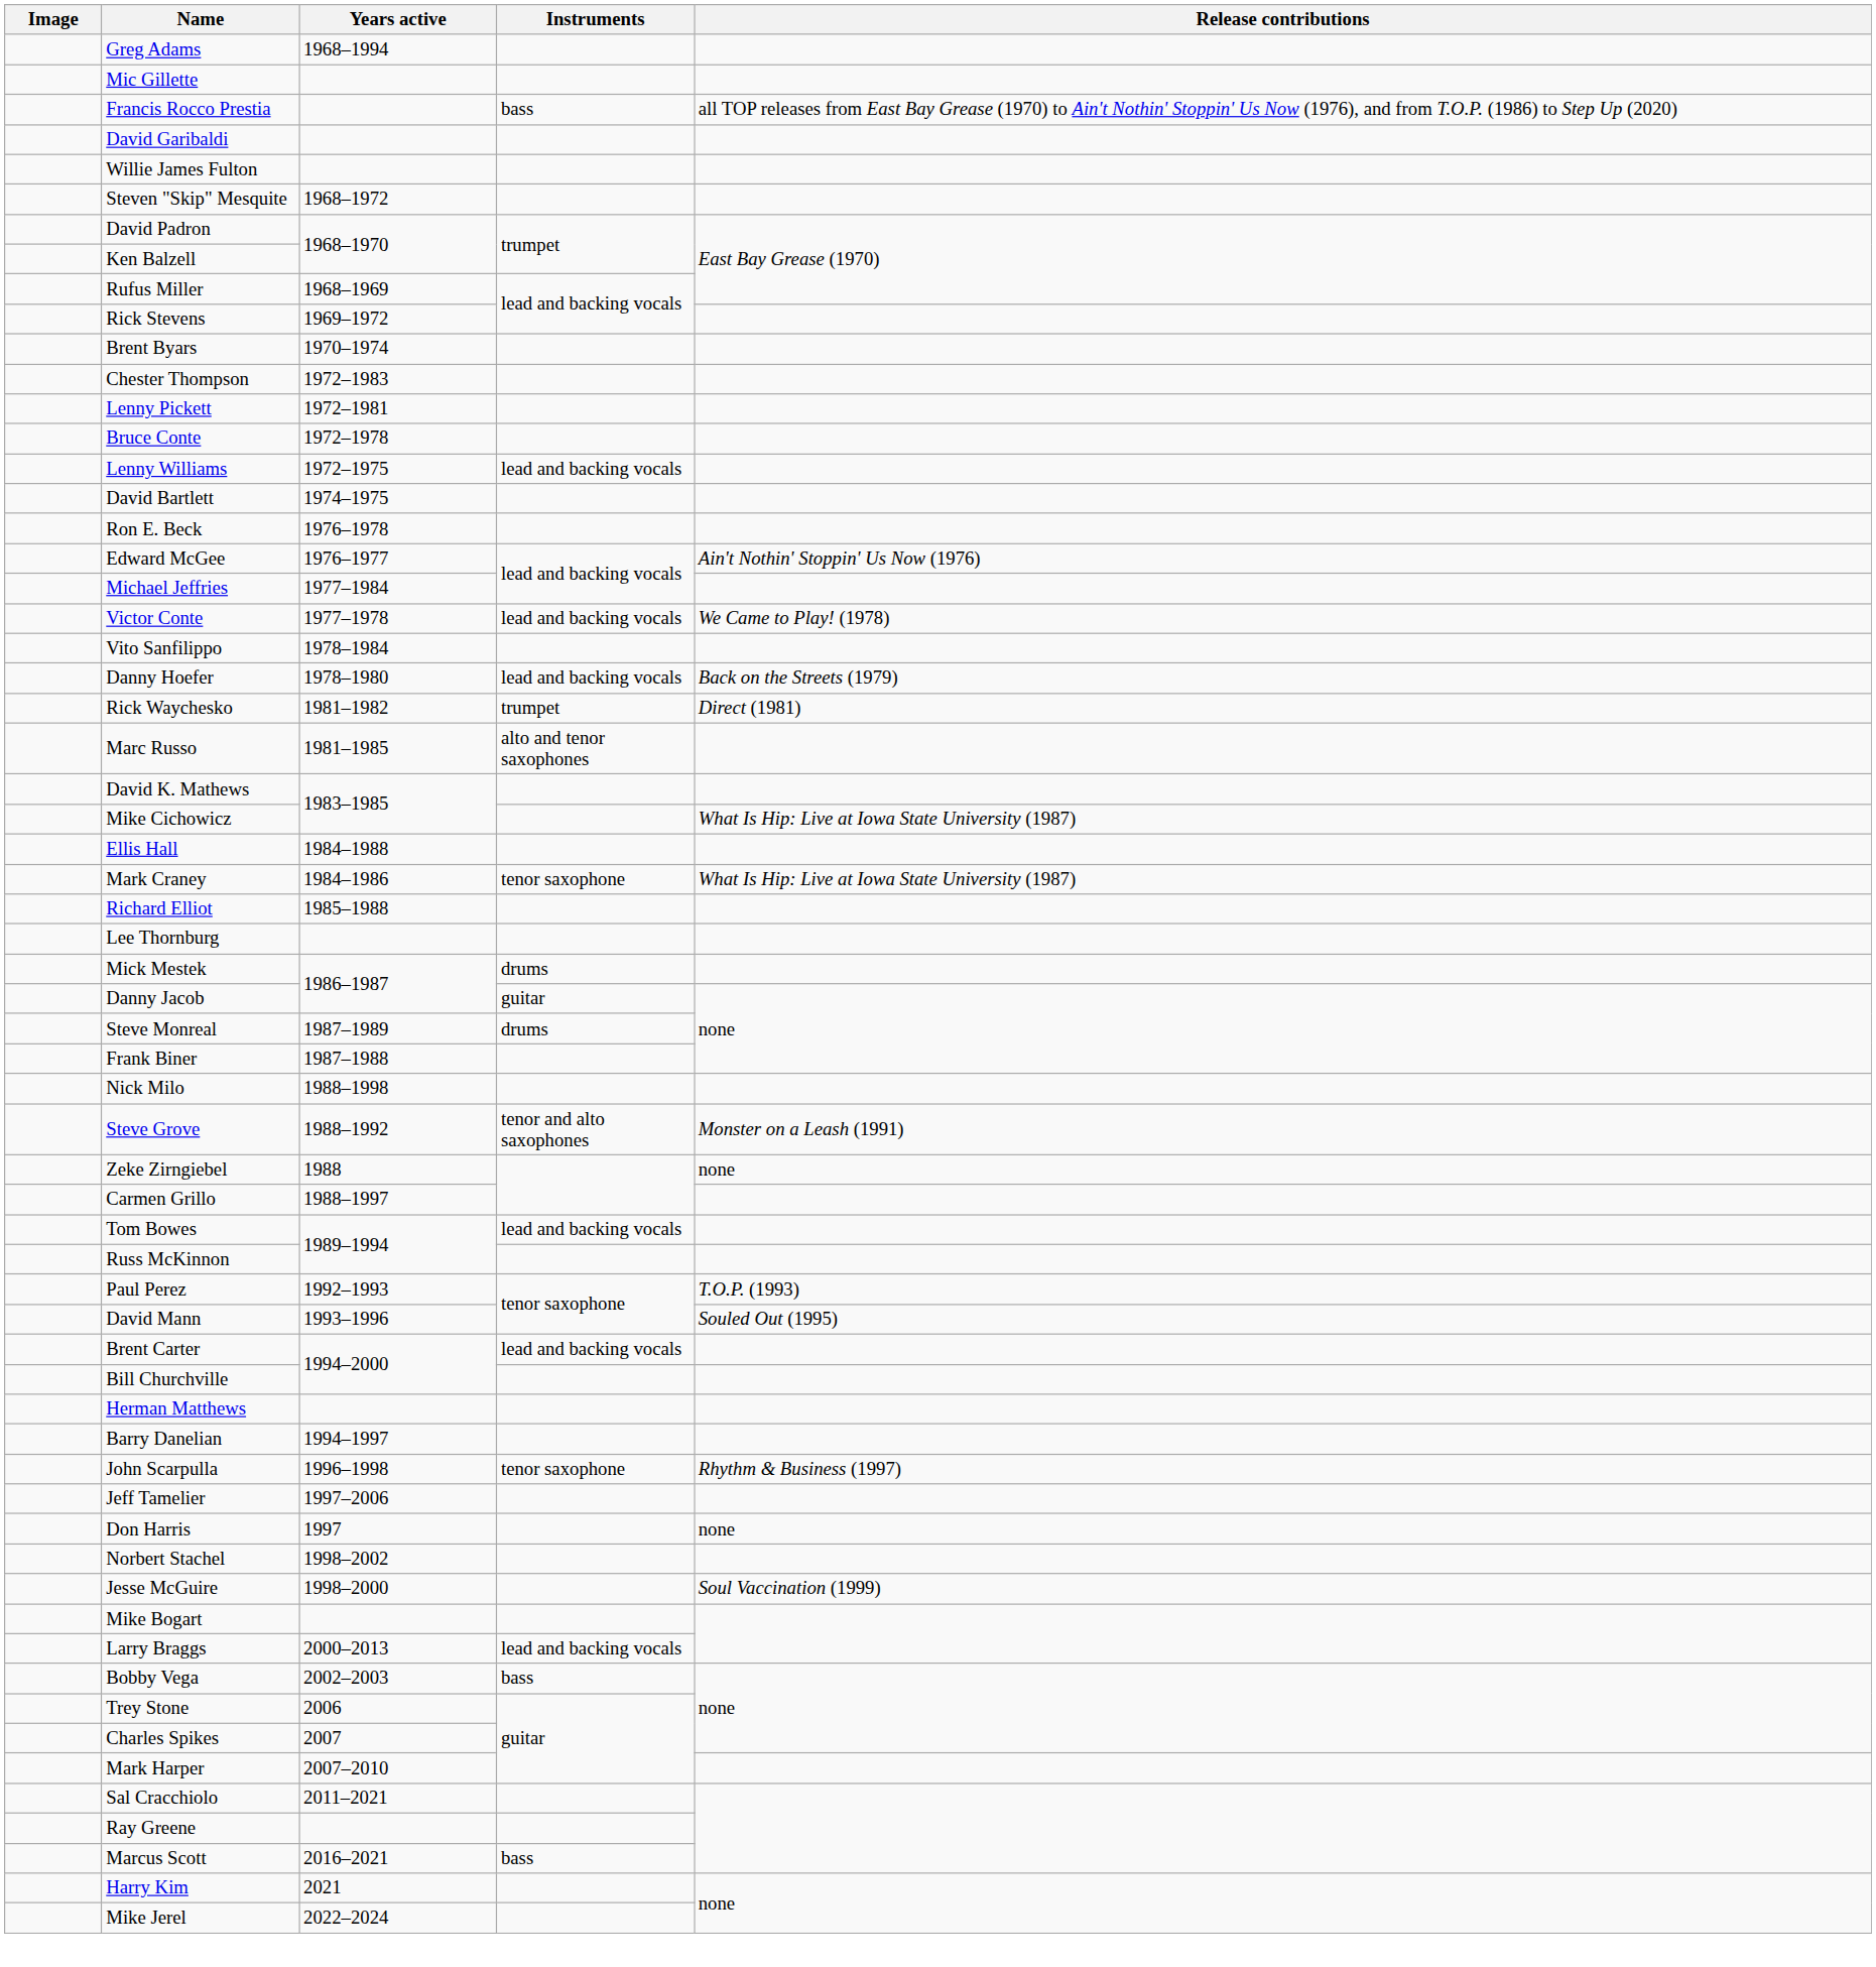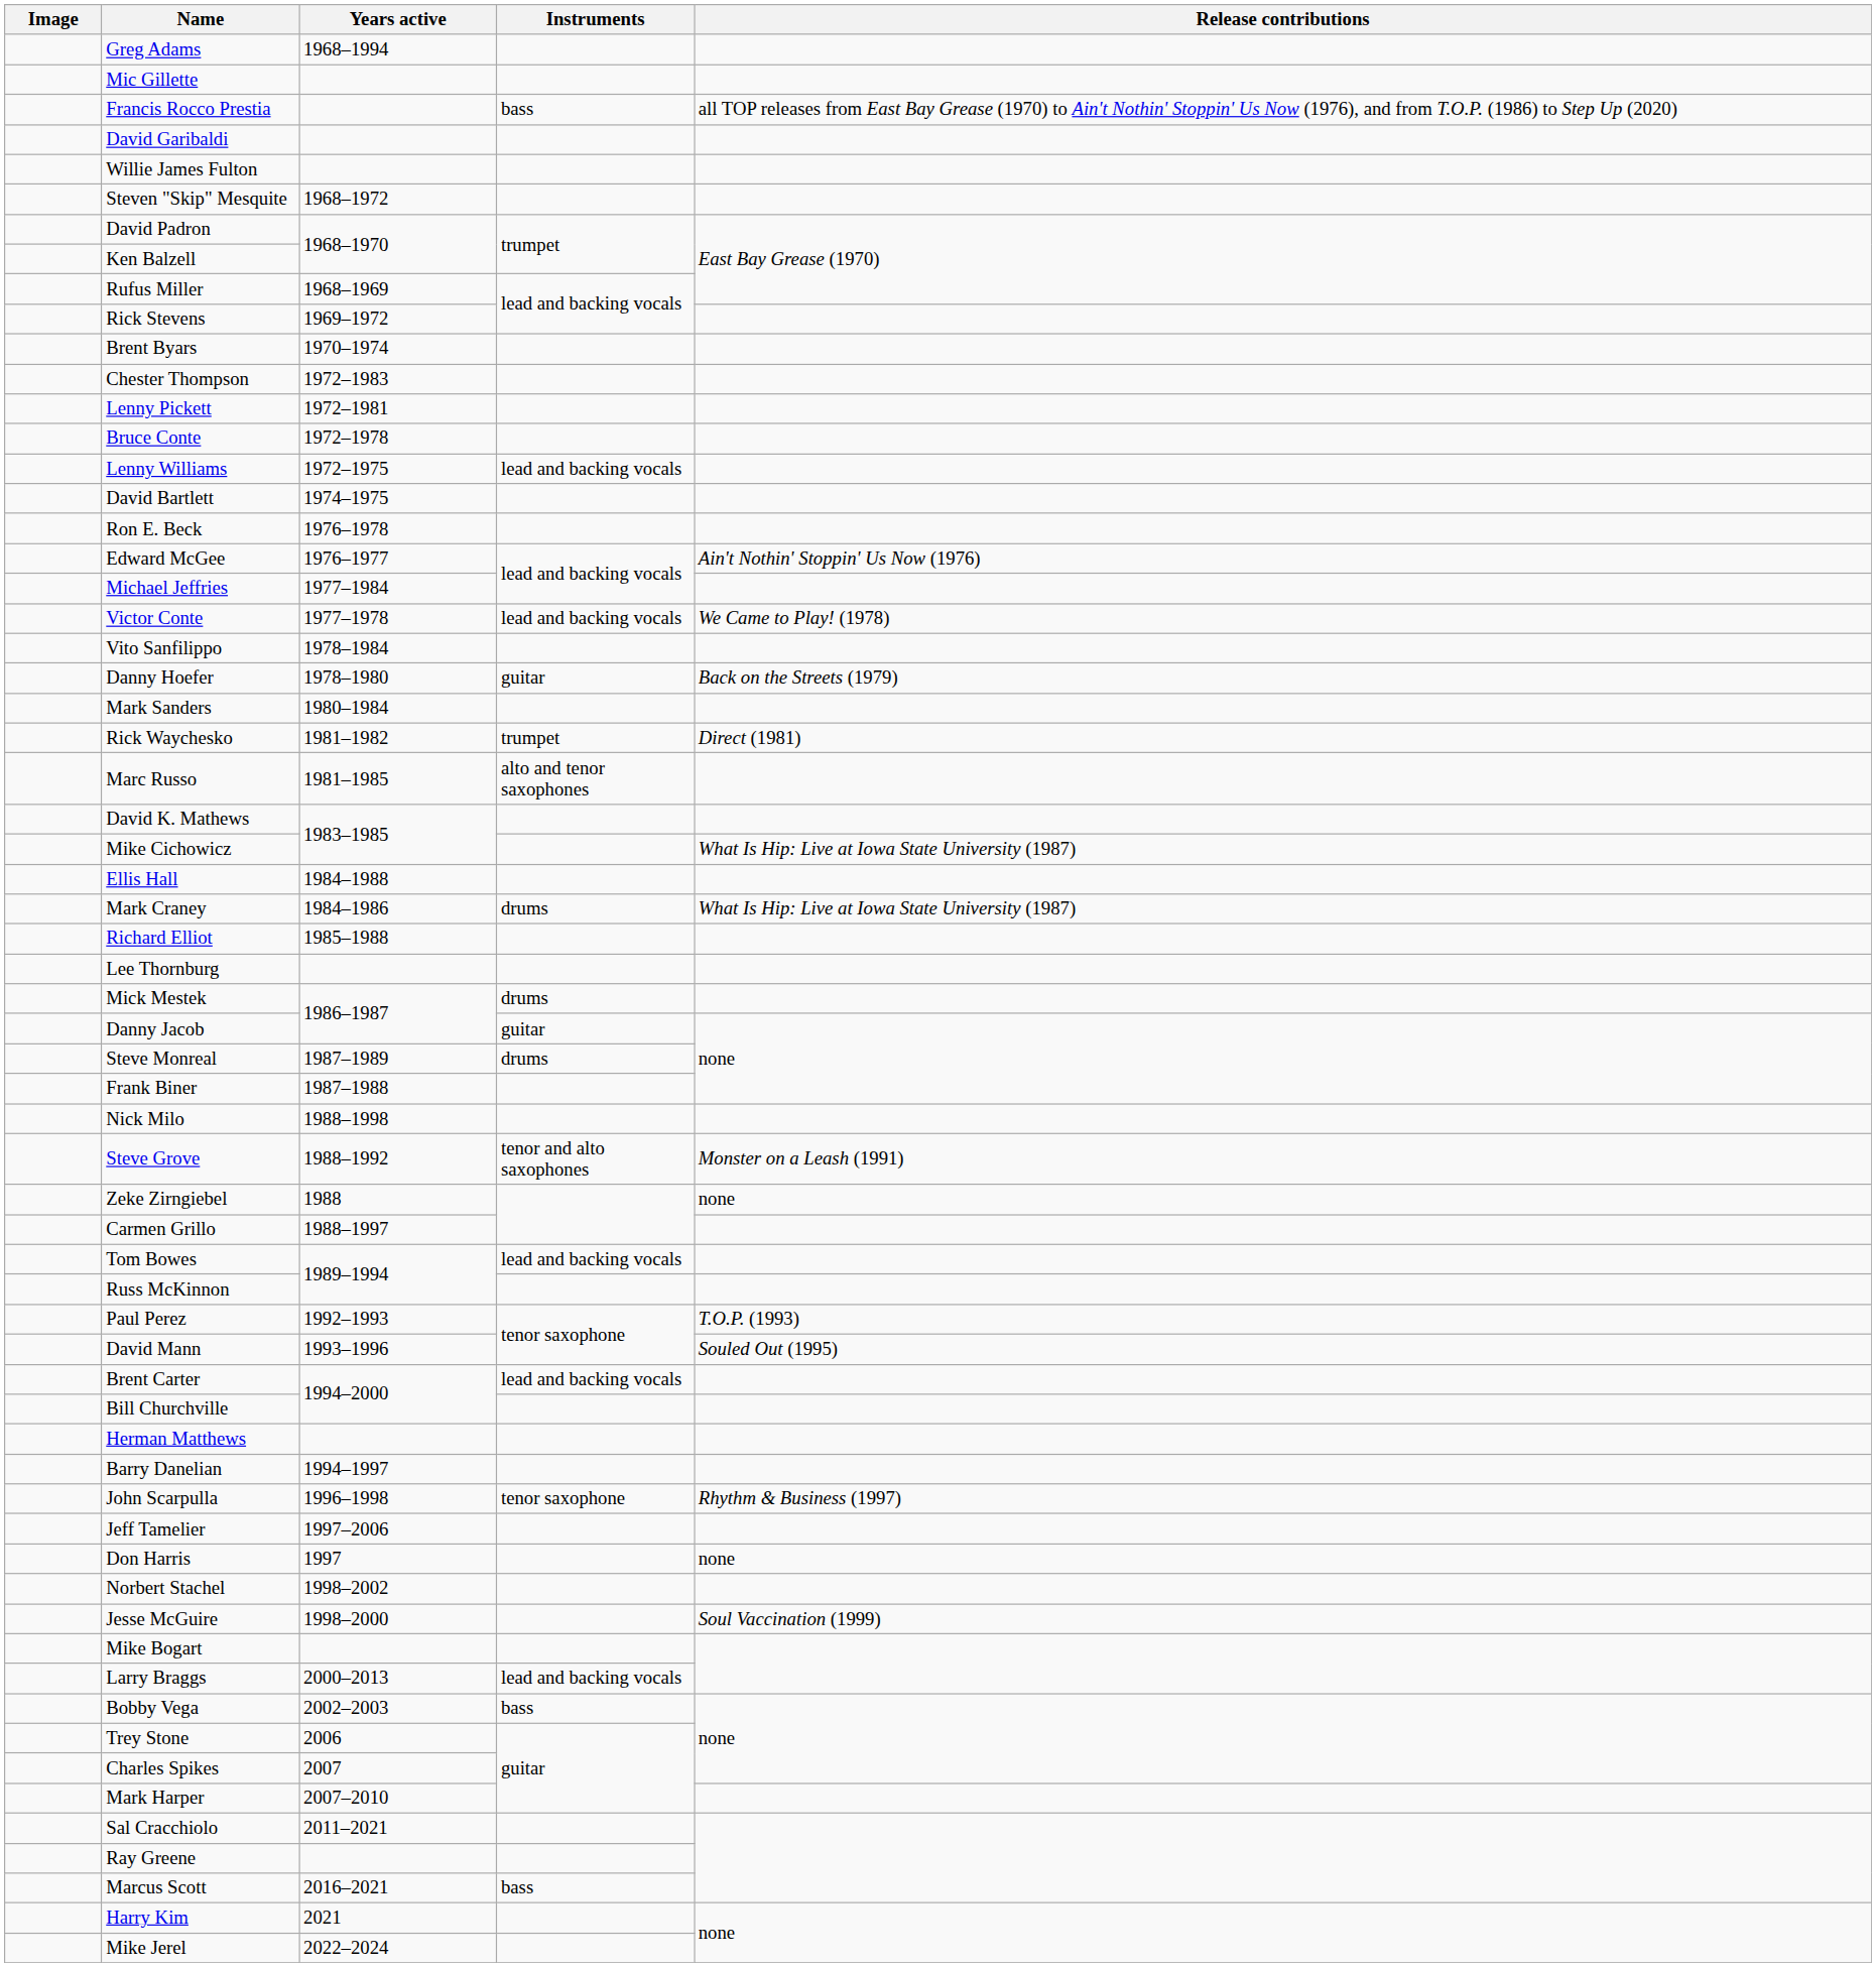Danny Hoefer | Instruments: lead and backing vocals -> guitar
+ row: Mark Sanders | 1980–1984
Mark Craney | Instruments: tenor saxophone -> drums
